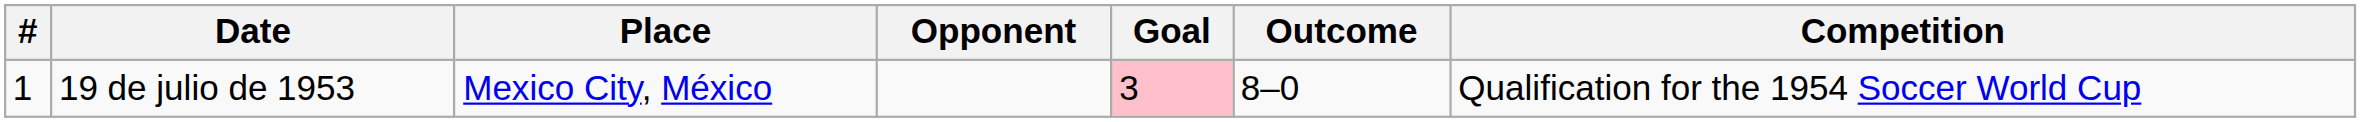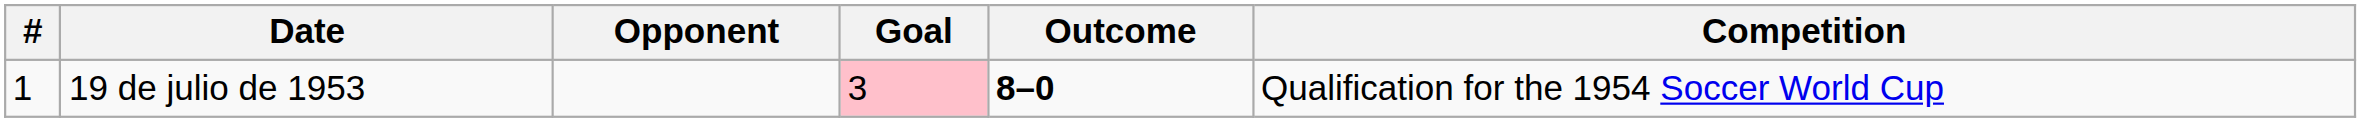- column: Place | Mexico City, México
19 de julio de 1953 | Outcome: normal -> bold
